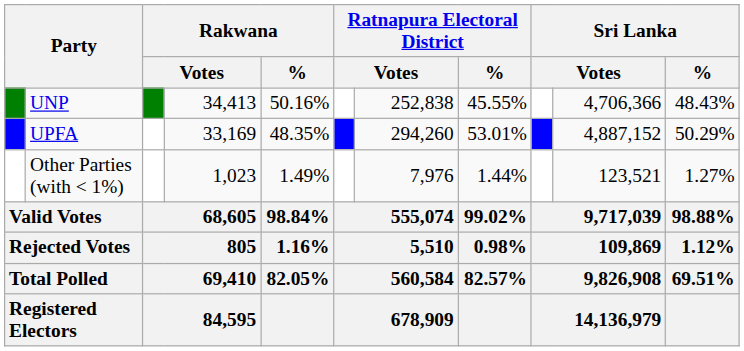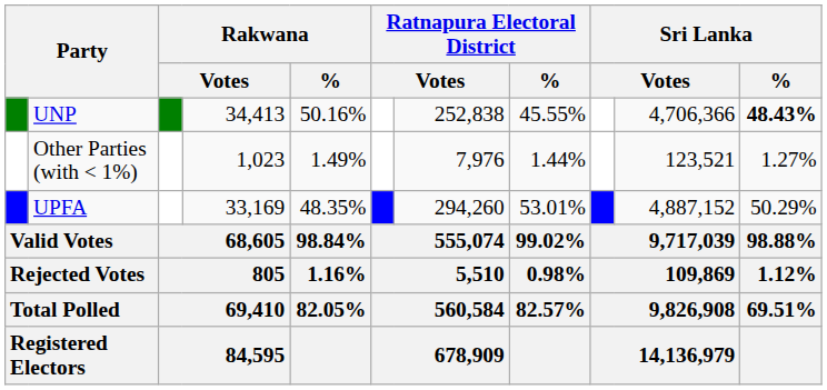UNP | Sri Lanka / %: normal -> bold
rows swapped: UPFA <-> Other Parties (with < 1%)
